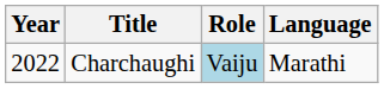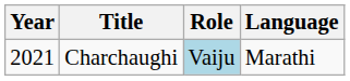Charchaughi | Year: 2022 -> 2021
